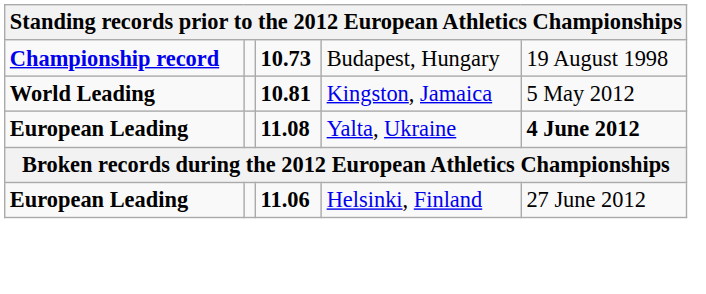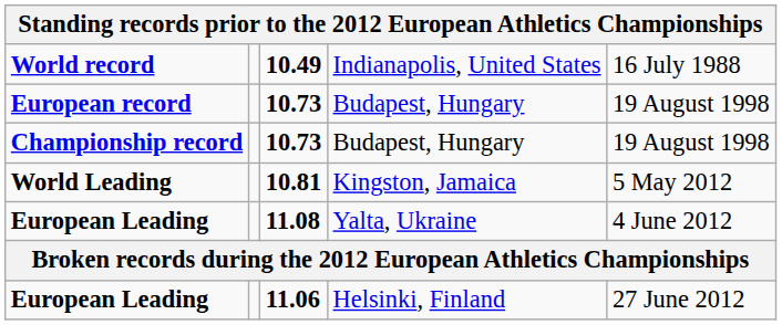+ row: World record | 10.49 | Indianapolis, United States | 16 July 1988
+ row: European record | 10.73 | Budapest, Hungary | 19 August 1998
European Leading / 11.08 | column 5: bold -> normal
